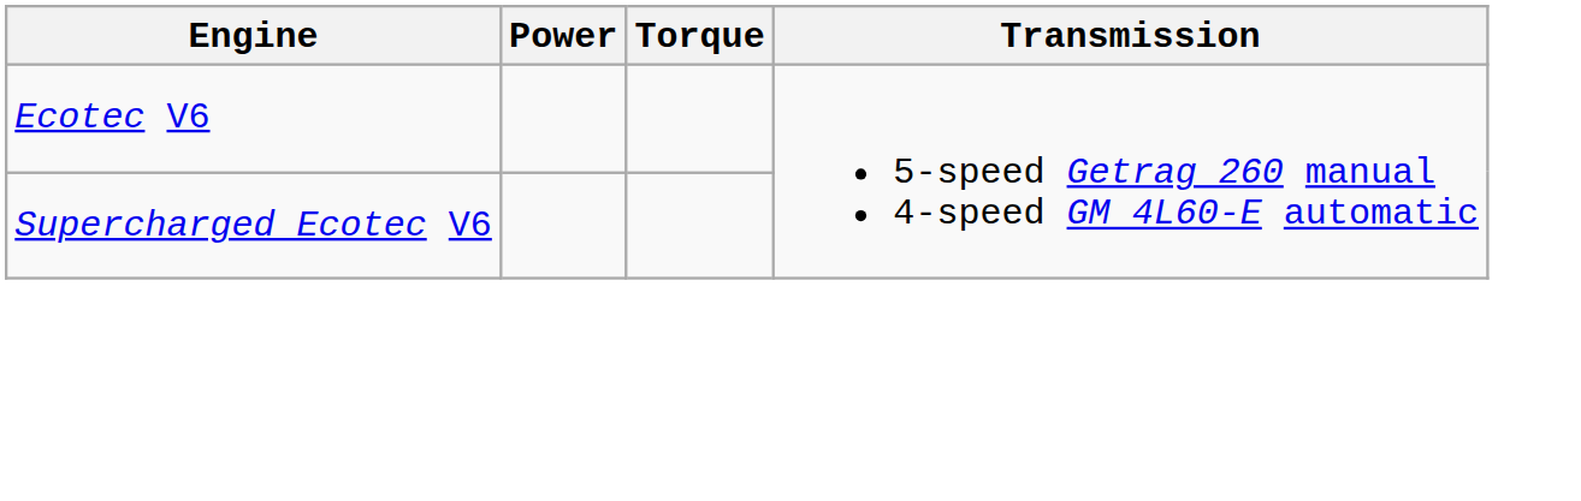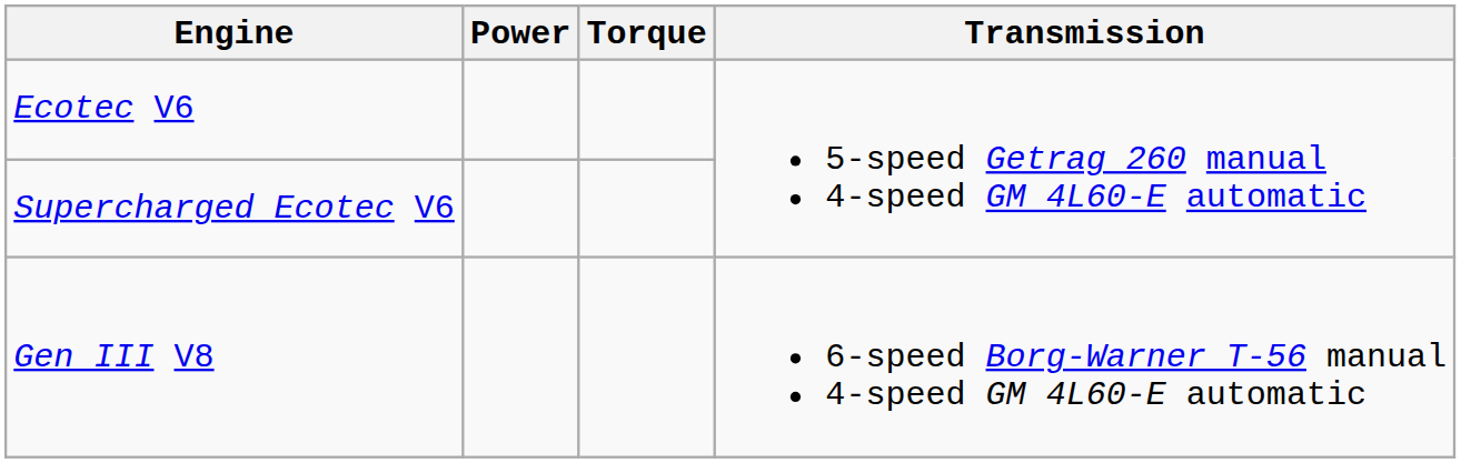+ row: Gen III V8 | 6-speed Borg-Warner T-56 manual 4-speed GM 4L60-E automatic
